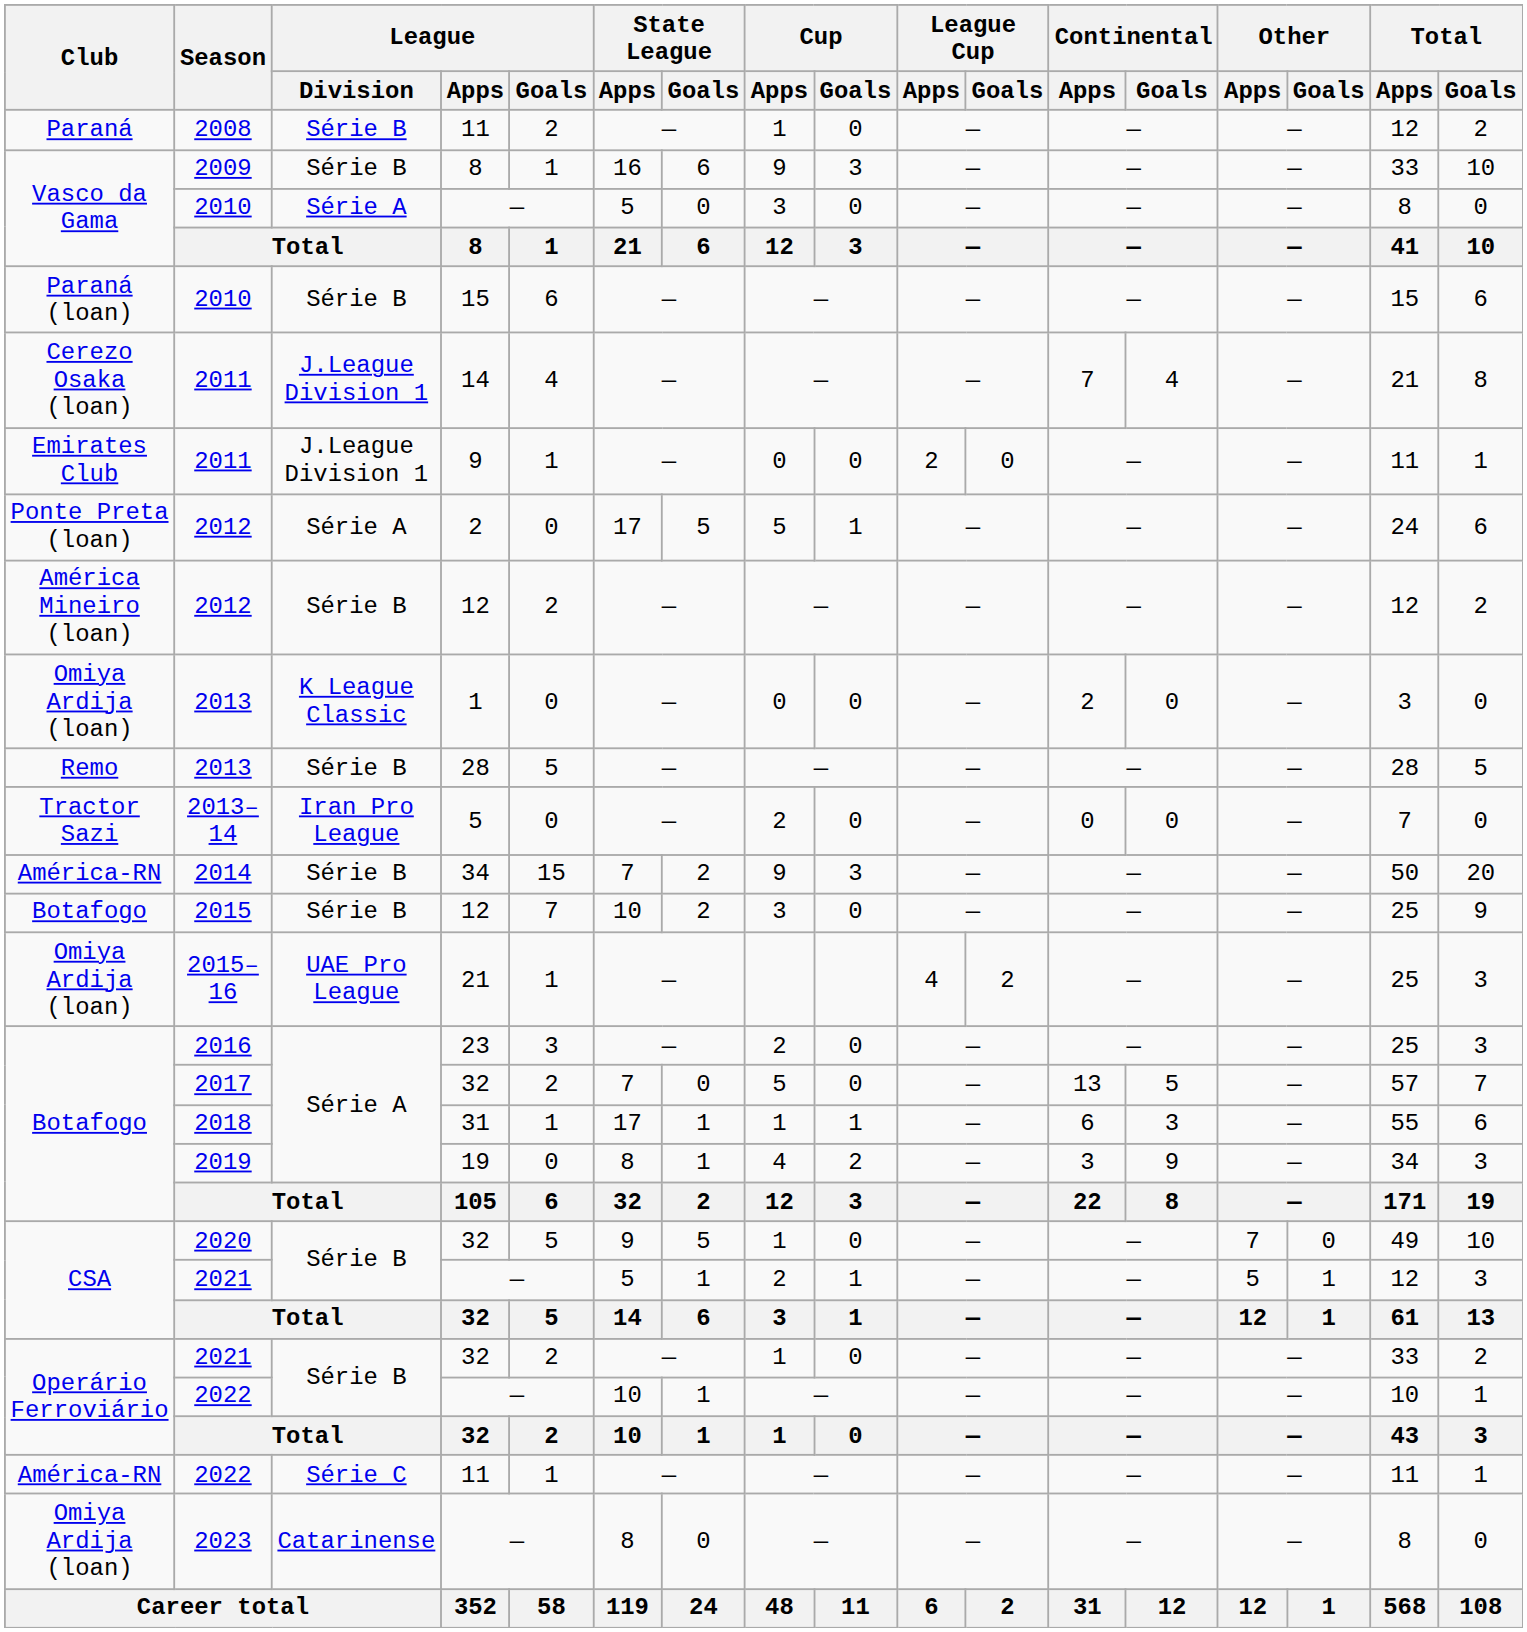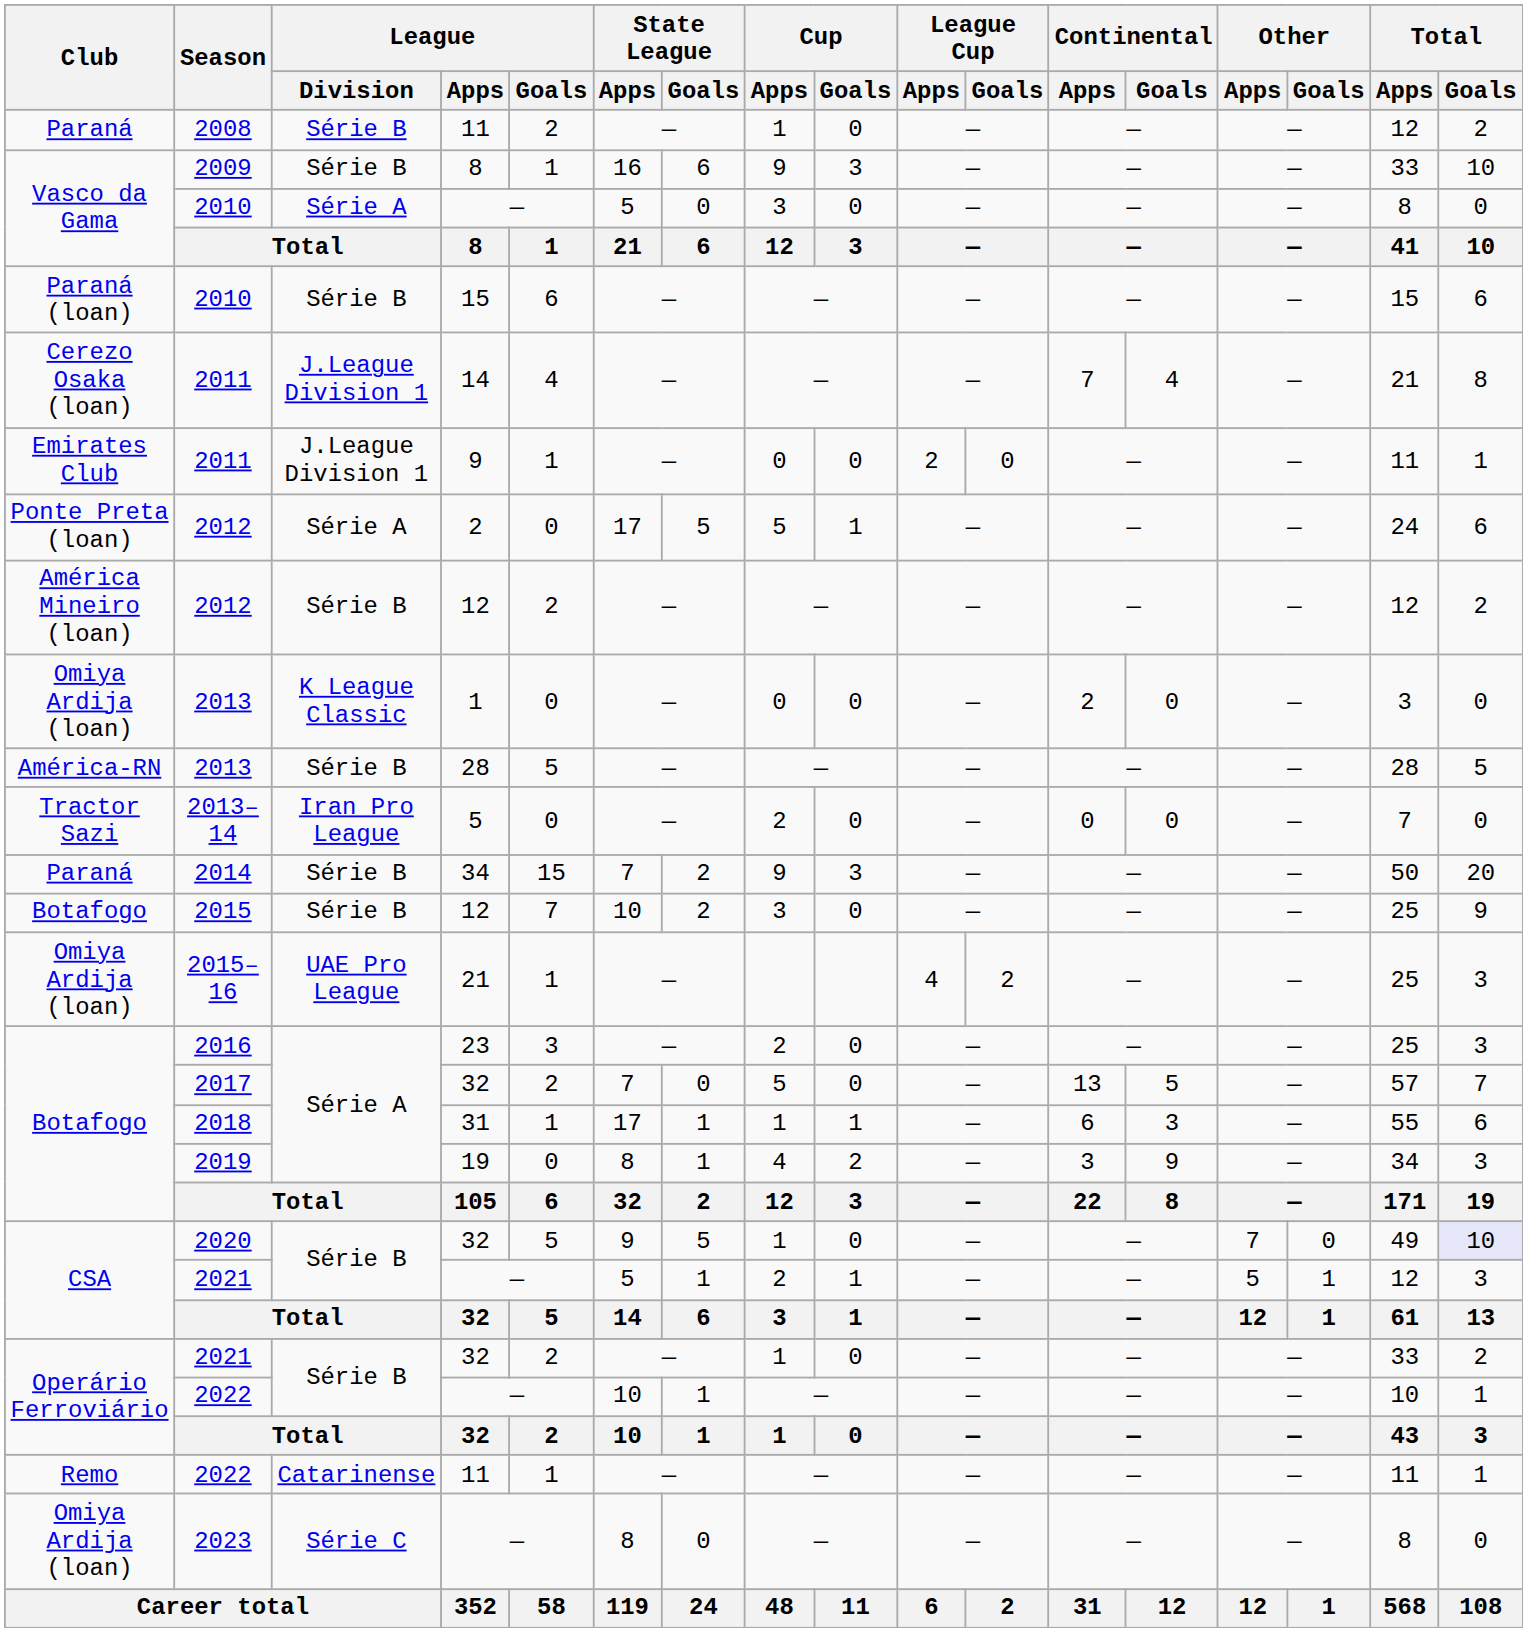2013 / 28 | Club: Remo -> América-RN
2014 | Club: América-RN -> Paraná
2020 | Total / Goals: no background -> lavender background
2022 / 11 | Club: América-RN -> Remo
2022 / 11 | League / Division: Série C -> Catarinense
2023 | League / Division: Catarinense -> Série C
